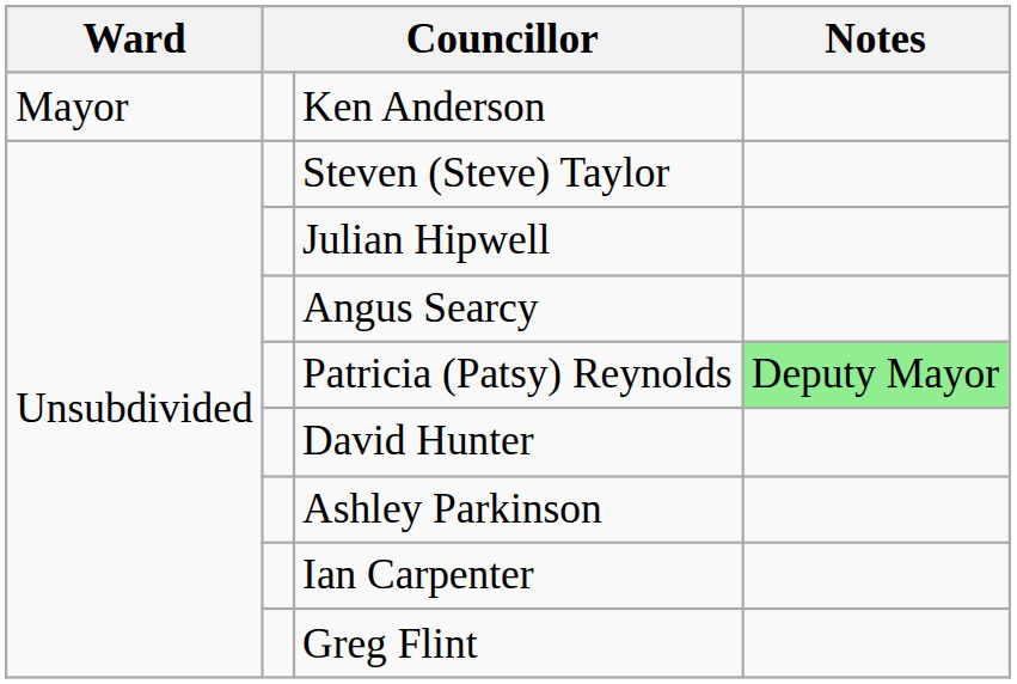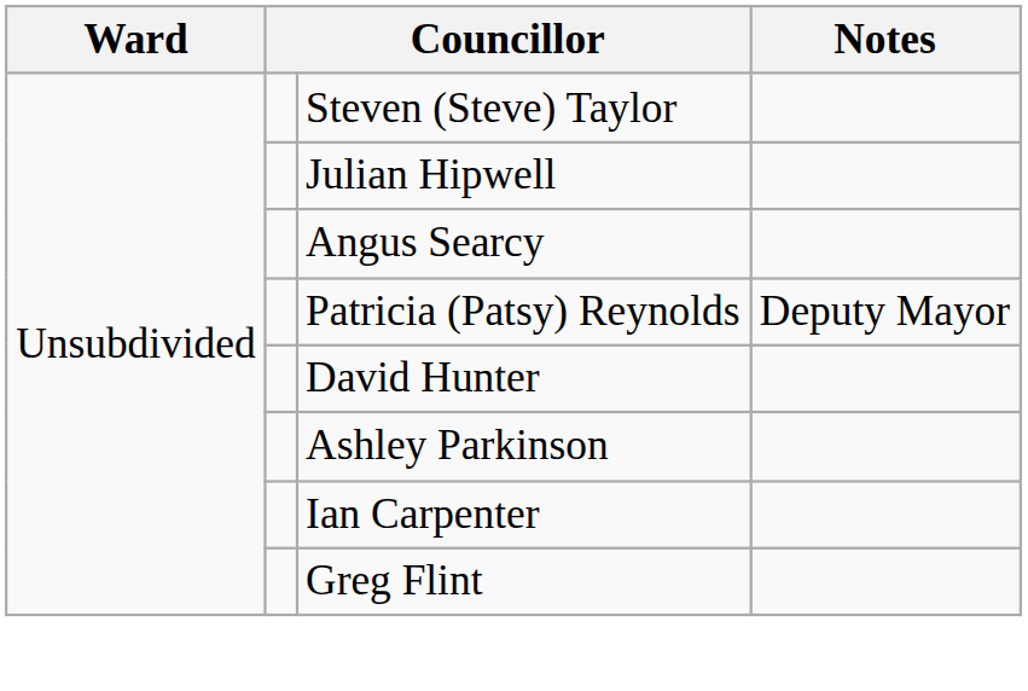- row: Mayor | Ken Anderson
Patricia (Patsy) Reynolds | Notes: lightgreen background -> no background
